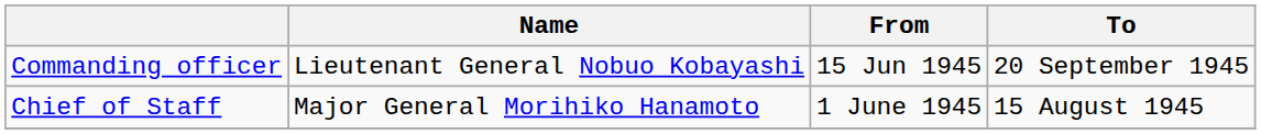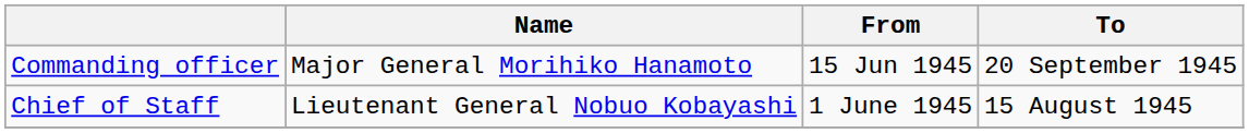Commanding officer | Name: Lieutenant General Nobuo Kobayashi -> Major General Morihiko Hanamoto
Chief of Staff | Name: Major General Morihiko Hanamoto -> Lieutenant General Nobuo Kobayashi
